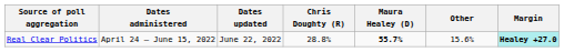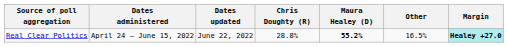Real Clear Politics | Maura Healey (D): 55.7% -> 55.2%
Real Clear Politics | Other: 15.6% -> 16.5%
